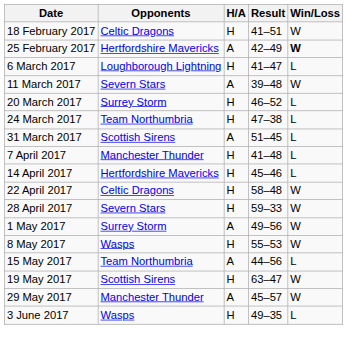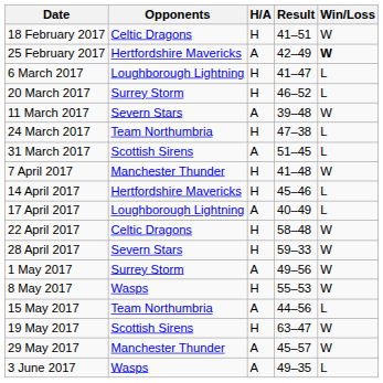rows swapped: 11 March 2017 <-> 20 March 2017
7 April 2017 | Win/Loss: L -> W
+ row: 17 April 2017 | Loughborough Lightning | A | 40–49 | L
3 June 2017 | H/A: H -> A
